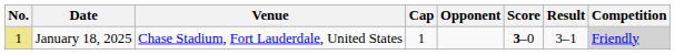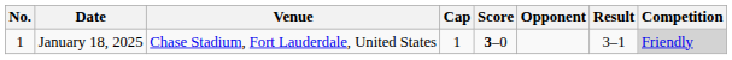columns swapped: Opponent <-> Score
January 18, 2025 | No.: khaki background -> no background
